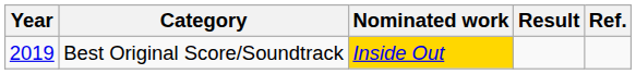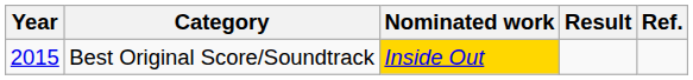Best Original Score/Soundtrack | Year: 2019 -> 2015
